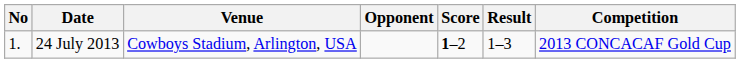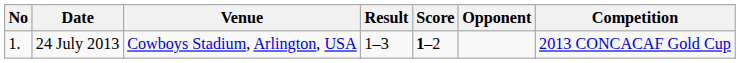columns swapped: Opponent <-> Result
